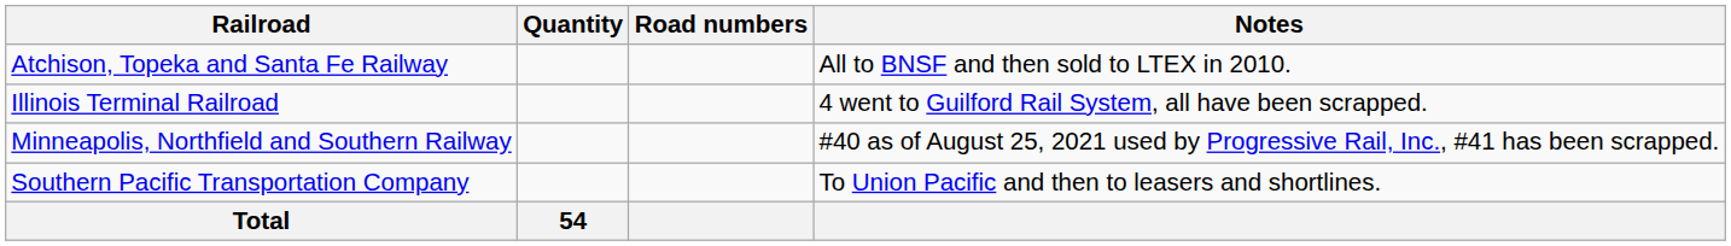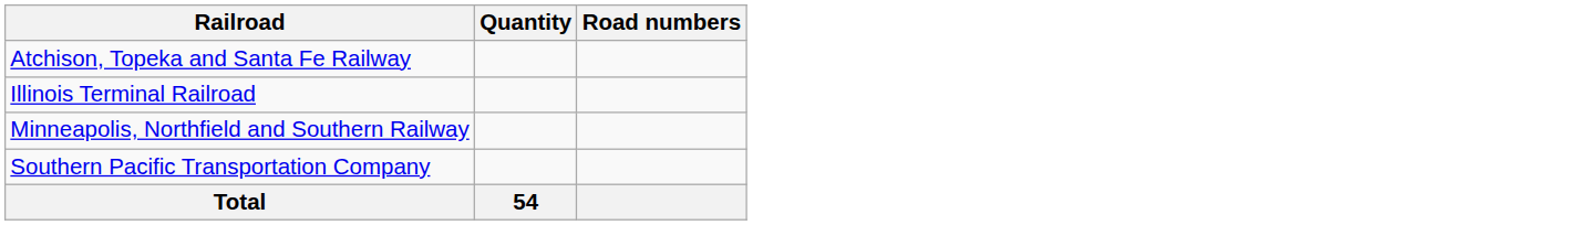- column: Notes | All to BNSF and then sold to LTEX in 2010. | 4 went to Guilford Rail System, all have been scrapped. | #40 as of August 25, 2021 used by Progressive Rail, Inc., #41 has been scrapped. | To Union Pacific and then to leasers and shortlines.
